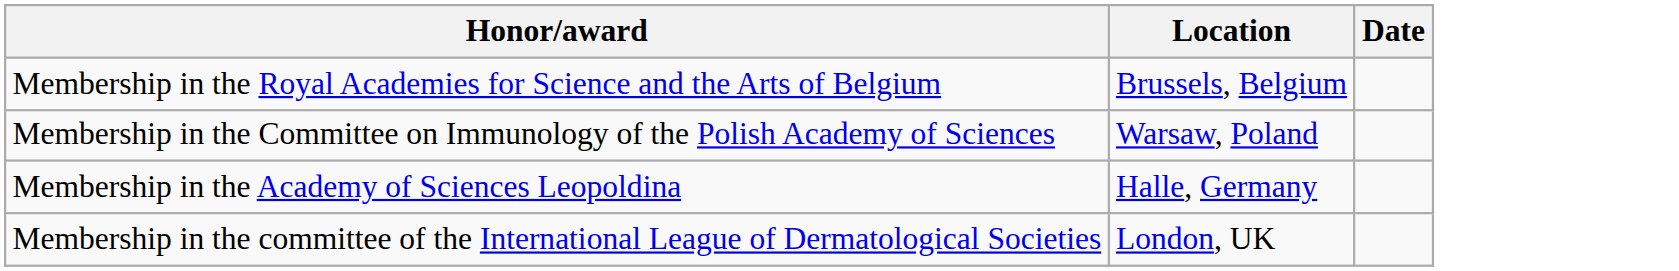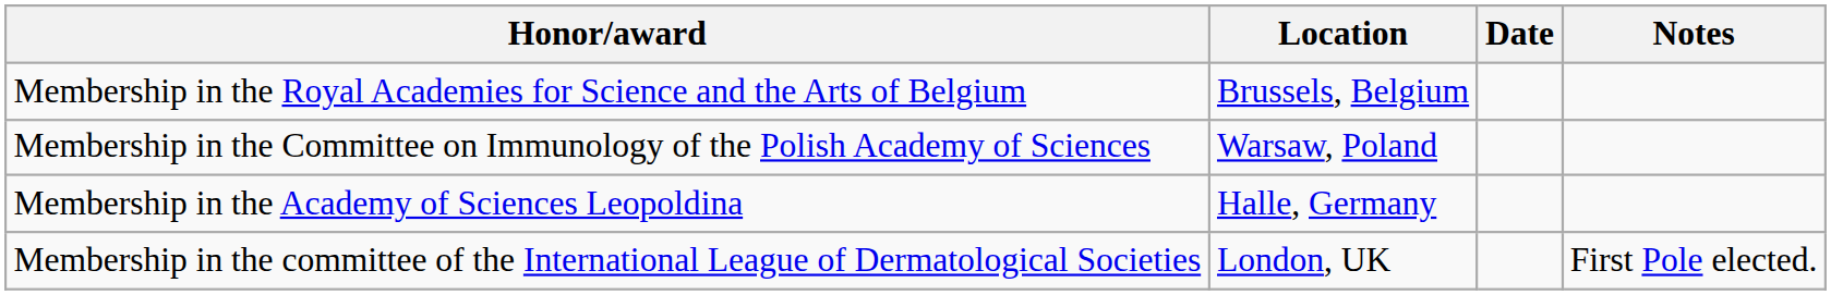+ column: Notes | First Pole elected.
